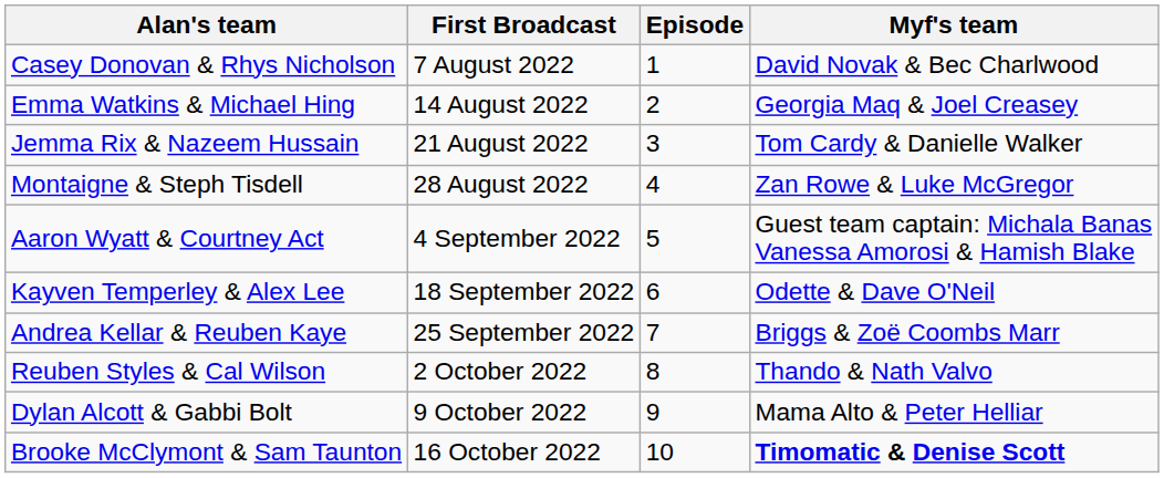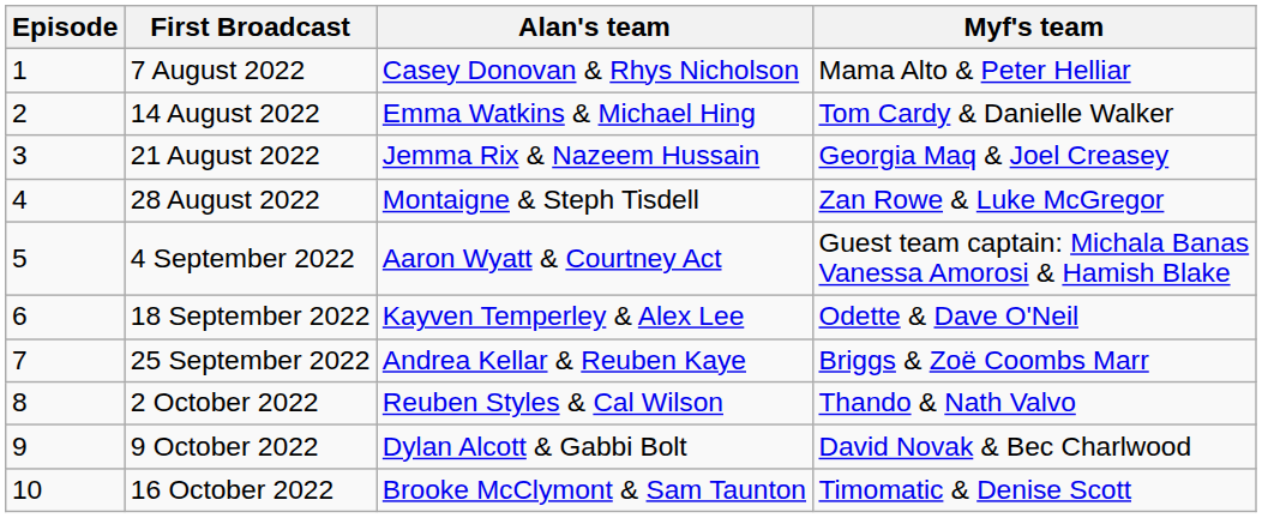columns swapped: Episode <-> Alan's team
7 August 2022 | Myf's team: David Novak & Bec Charlwood -> Mama Alto & Peter Helliar
14 August 2022 | Myf's team: Georgia Maq & Joel Creasey -> Tom Cardy & Danielle Walker
21 August 2022 | Myf's team: Tom Cardy & Danielle Walker -> Georgia Maq & Joel Creasey
9 October 2022 | Myf's team: Mama Alto & Peter Helliar -> David Novak & Bec Charlwood
16 October 2022 | Myf's team: bold -> normal
